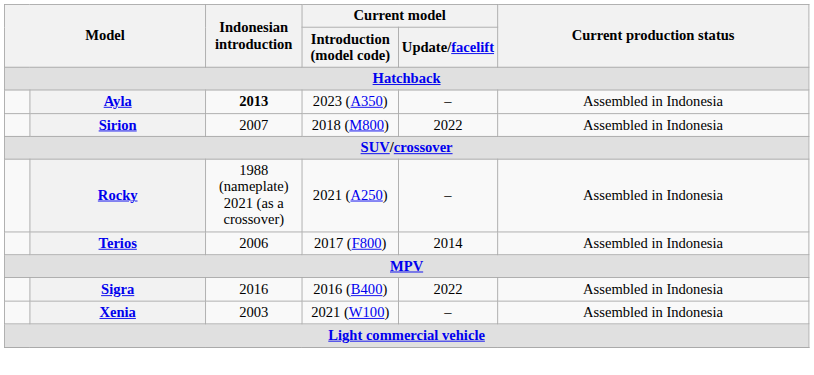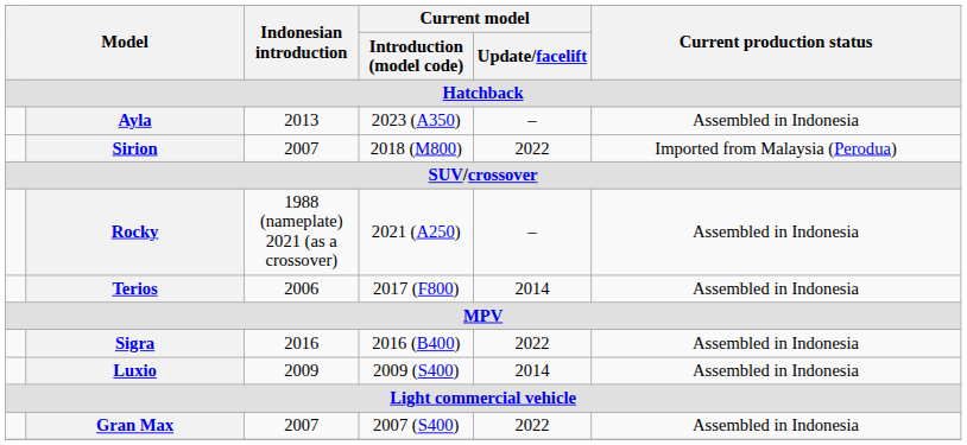Ayla | Indonesian introduction: bold -> normal
Sirion | Current production status: Assembled in Indonesia -> Imported from Malaysia (Perodua)
- row: Xenia | 2003 | 2021 (W100) | – | Assembled in Indonesia
+ row: Luxio | 2009 | 2009 (S400) | 2014 | Assembled in Indonesia
+ row: Gran Max | 2007 | 2007 (S400) | 2022 | Assembled in Indonesia
